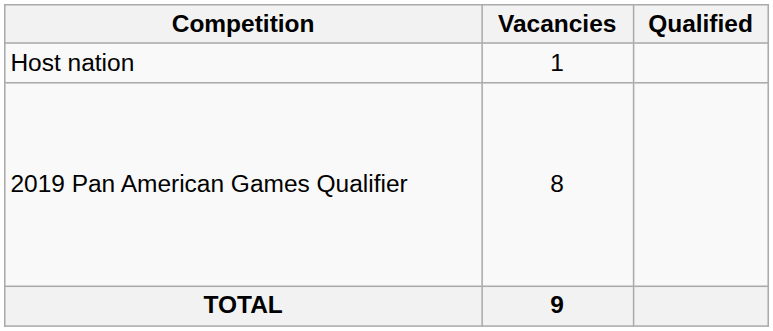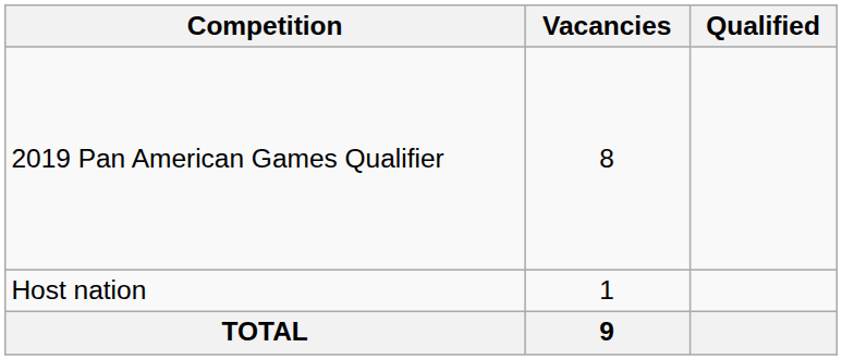rows swapped: Host nation <-> 2019 Pan American Games Qualifier
